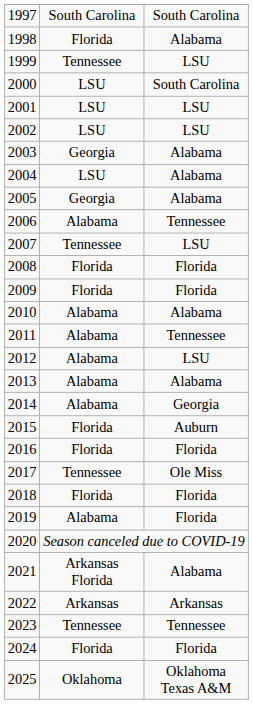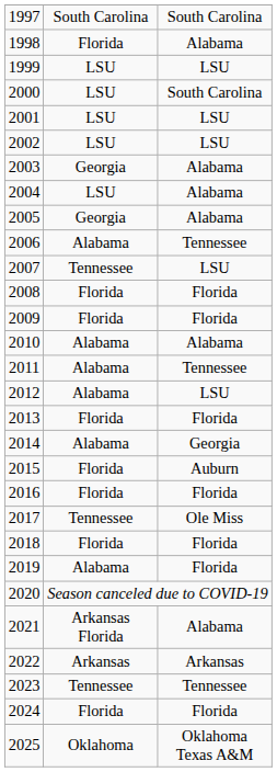1999 | column 2: Tennessee -> LSU
2013 | column 2: Alabama -> Florida
2013 | column 3: Alabama -> Florida
